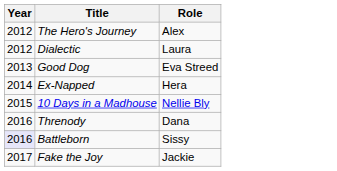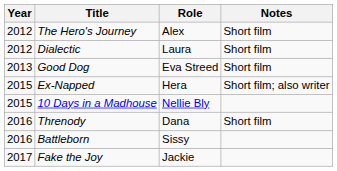+ column: Notes | Short film | Short film | Short film | Short film; also writer | Short film
Ex-Napped | Year: 2014 -> 2015
Battleborn | Year: lavender background -> no background
